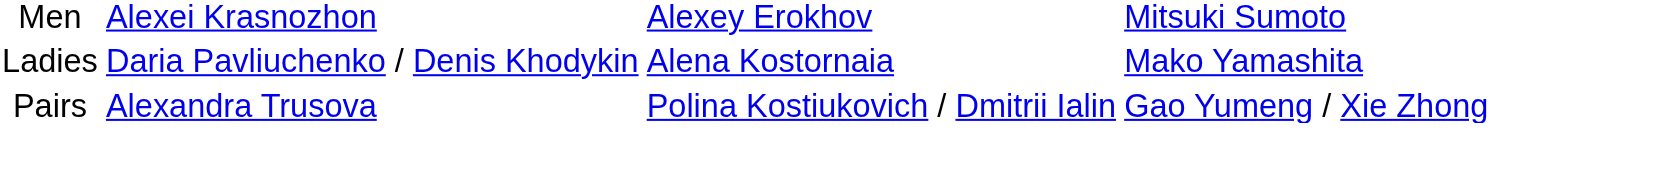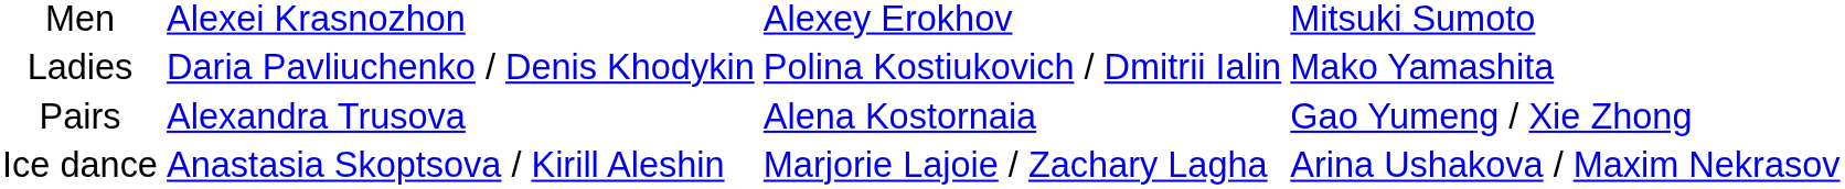Ladies | column 3: Alena Kostornaia -> Polina Kostiukovich / Dmitrii Ialin
Pairs | column 3: Polina Kostiukovich / Dmitrii Ialin -> Alena Kostornaia
+ row: Ice dance | Anastasia Skoptsova / Kirill Aleshin | Marjorie Lajoie / Zachary Lagha | Arina Ushakova / Maxim Nekrasov
